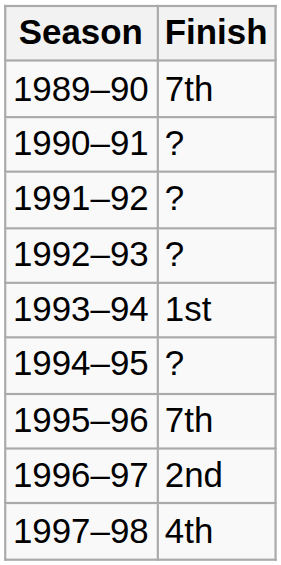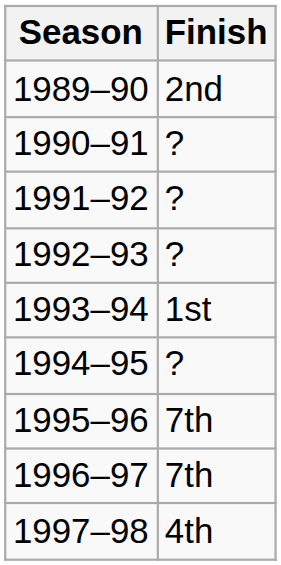1989–90 | Finish: 7th -> 2nd
1996–97 | Finish: 2nd -> 7th
